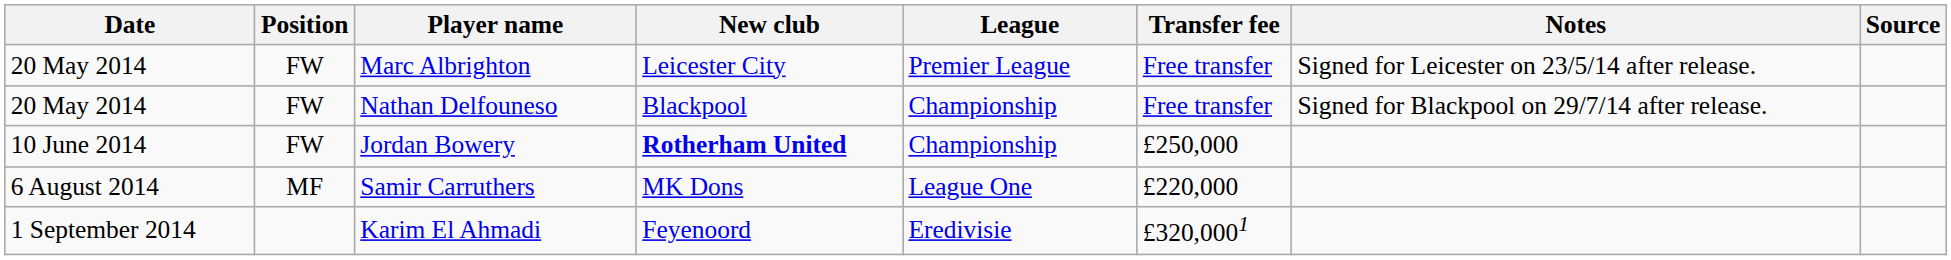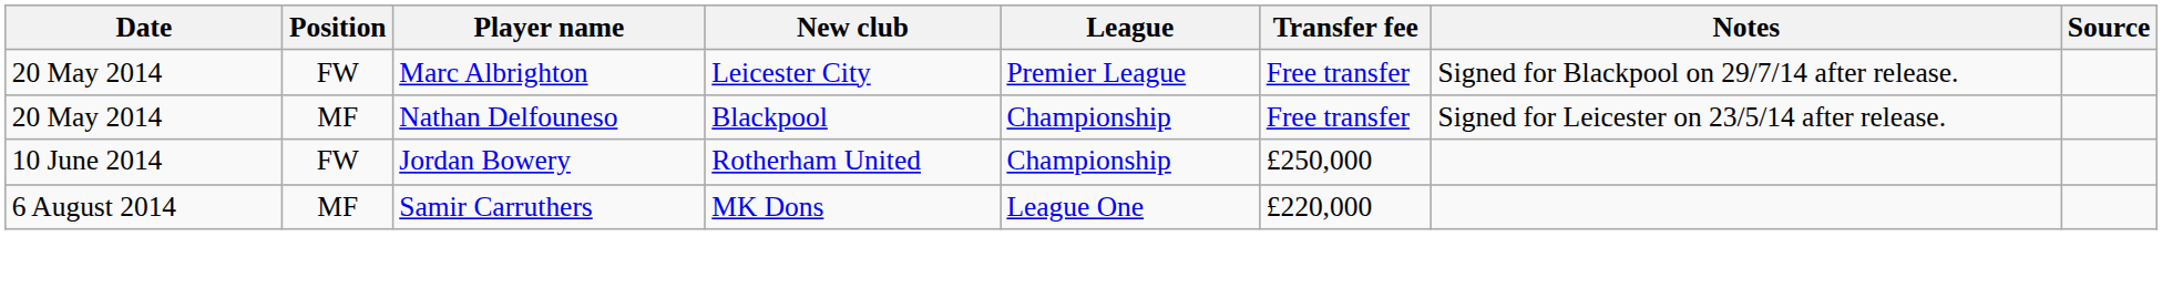Marc Albrighton | Notes: Signed for Leicester on 23/5/14 after release. -> Signed for Blackpool on 29/7/14 after release.
Nathan Delfouneso | Position: FW -> MF
Nathan Delfouneso | Notes: Signed for Blackpool on 29/7/14 after release. -> Signed for Leicester on 23/5/14 after release.
Jordan Bowery | New club: bold -> normal
- row: 1 September 2014 | Karim El Ahmadi | Feyenoord | Eredivisie | £320,0001
